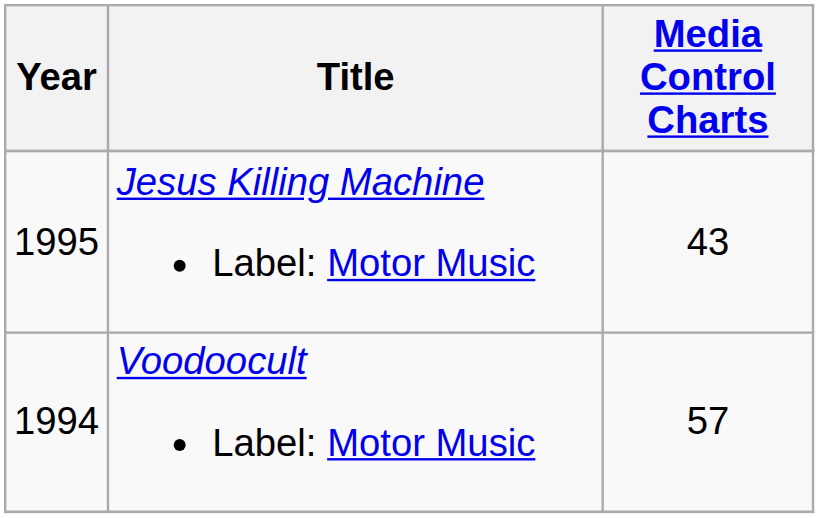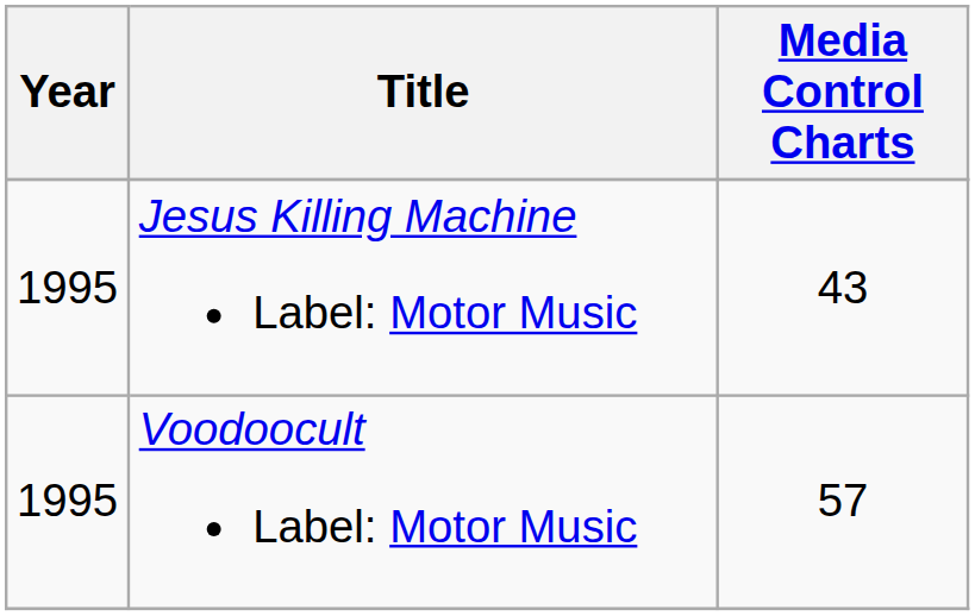Voodoocult Label: Motor Music | Year: 1994 -> 1995
